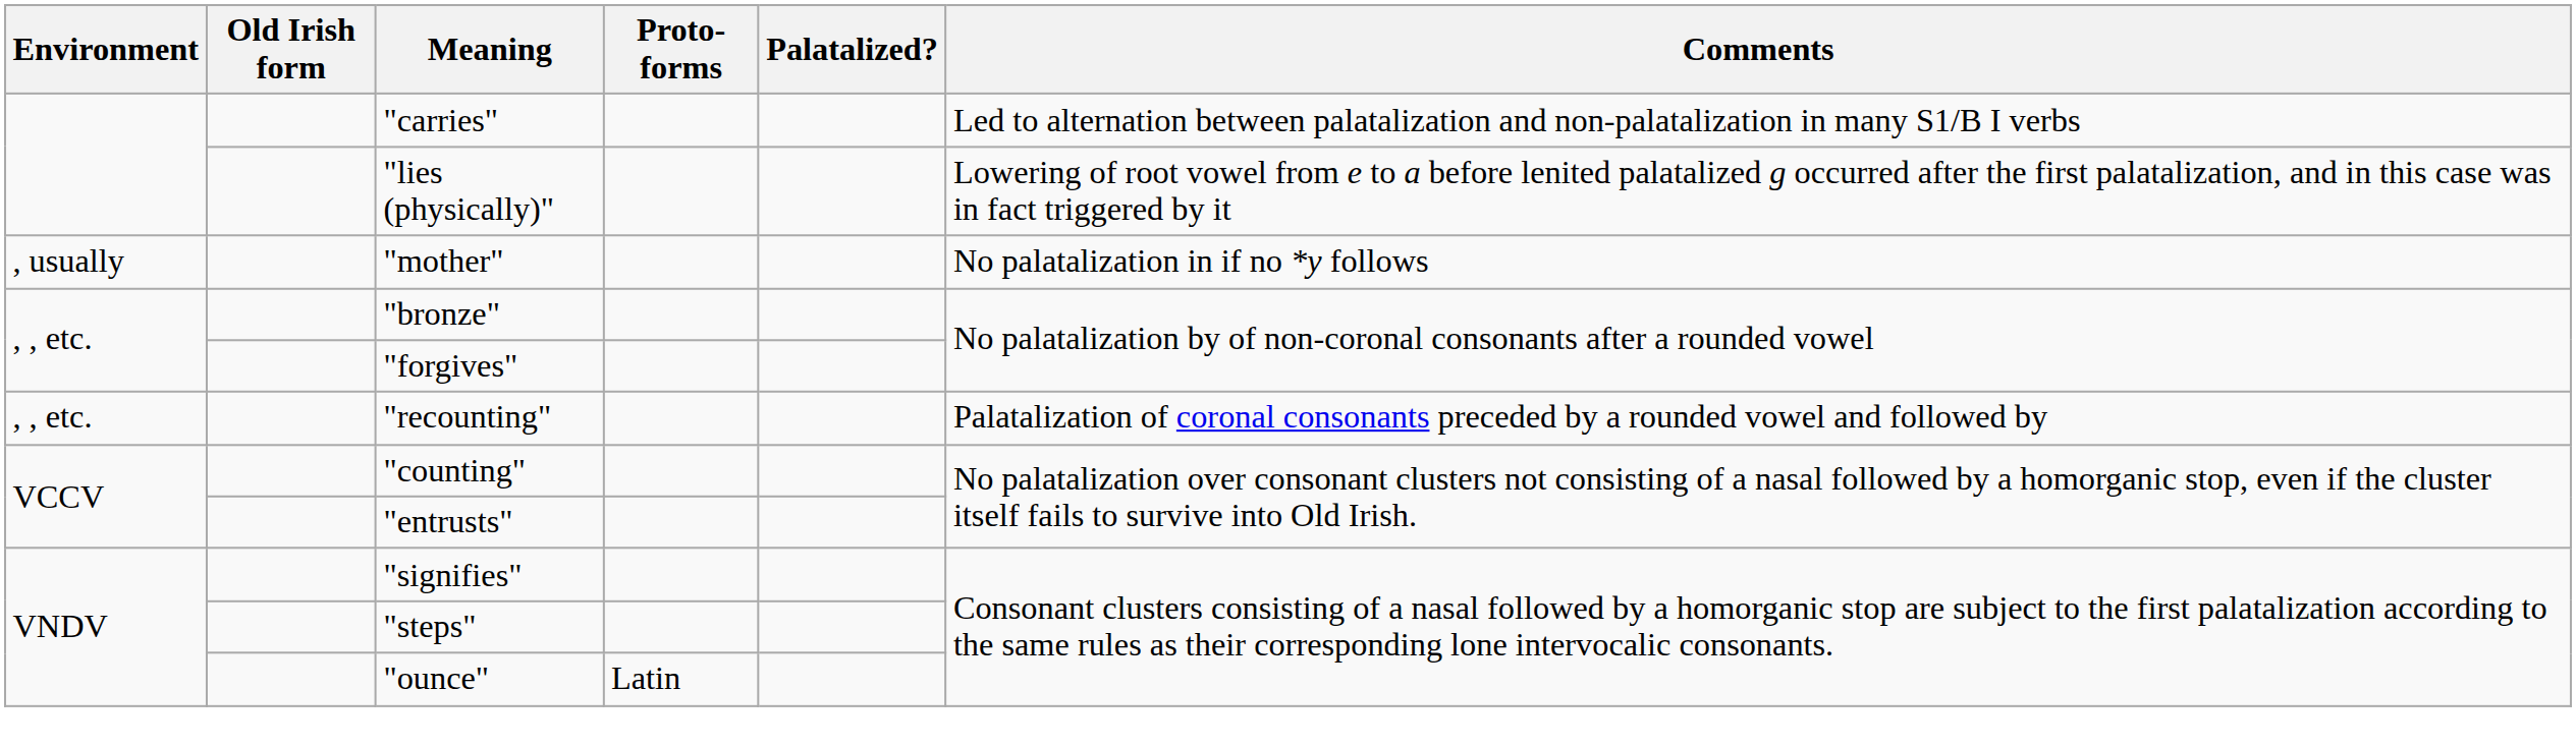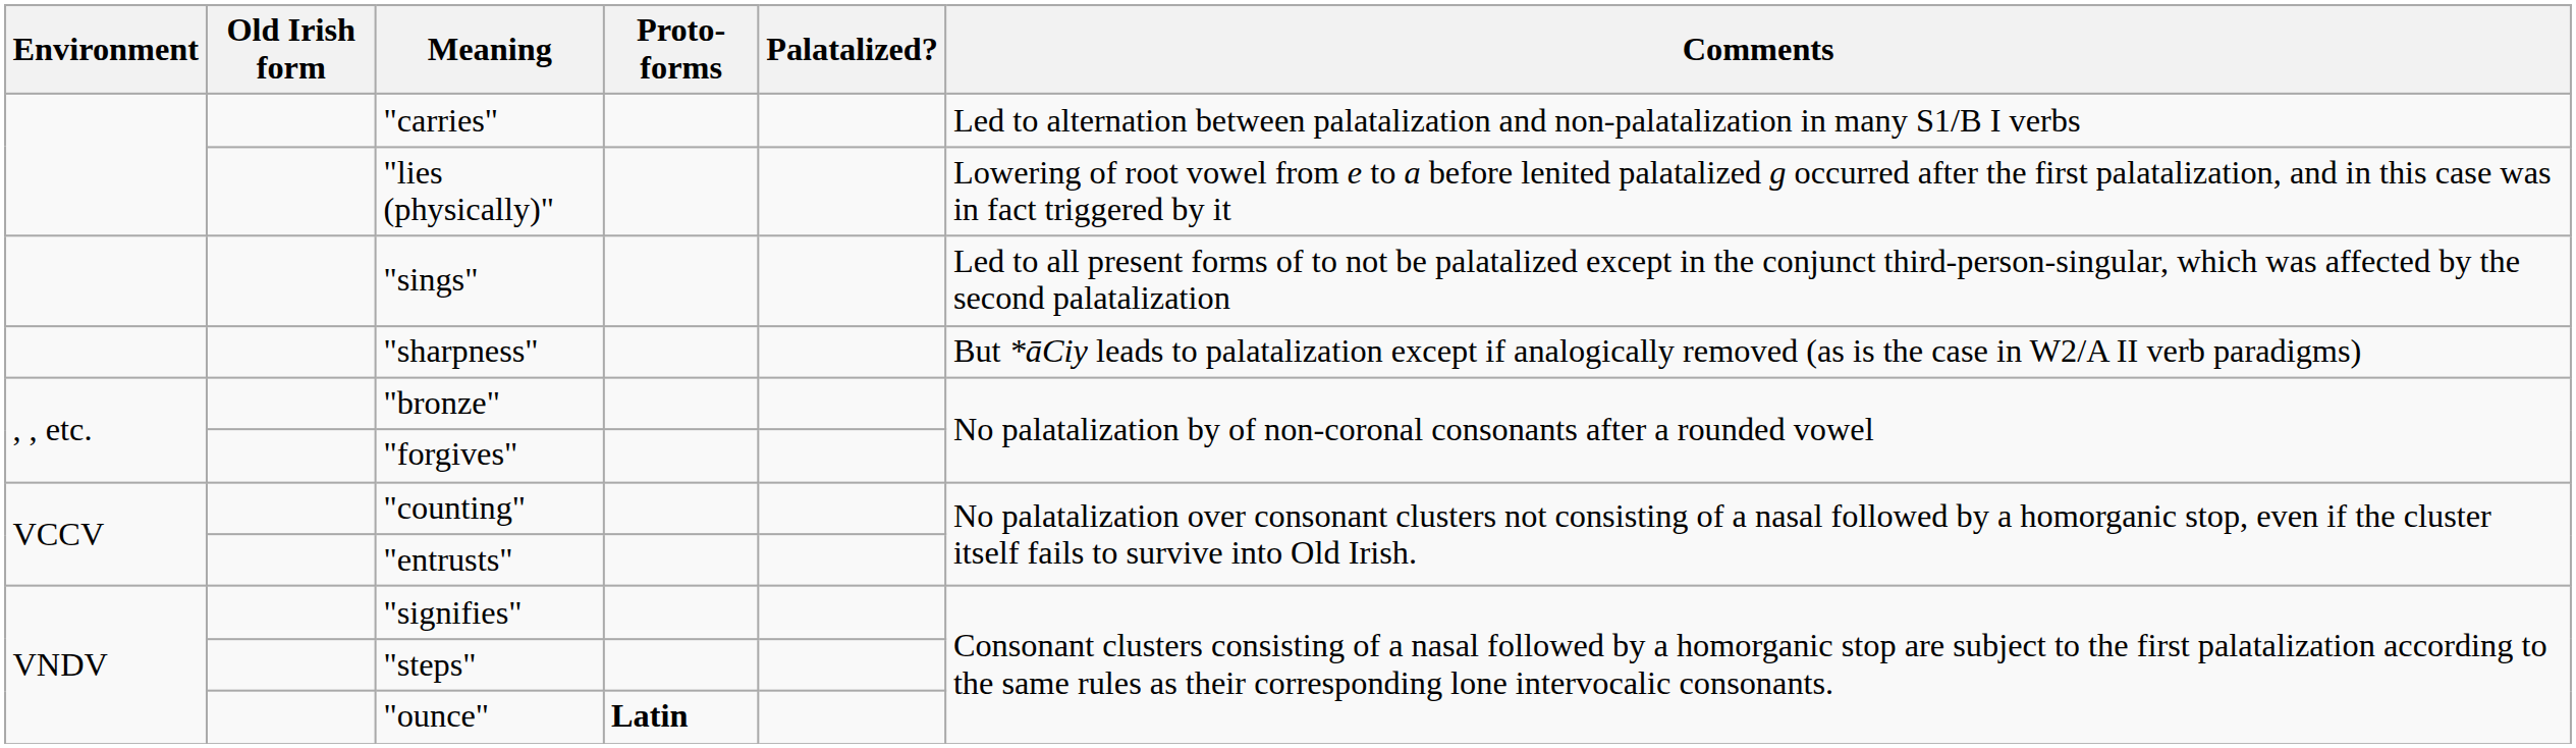+ row: "sings" | Led to all present forms of to not be palatalized except in the conjunct third-person-singular, which was affected by the second palatalization
- row: , usually | "mother" | No palatalization in if no *y follows
+ row: "sharpness" | But *āCiy leads to palatalization except if analogically removed (as is the case in W2/A II verb paradigms)
- row: , , etc. | "recounting" | Palatalization of coronal consonants preceded by a rounded vowel and followed by
"ounce" | Proto-forms: normal -> bold
